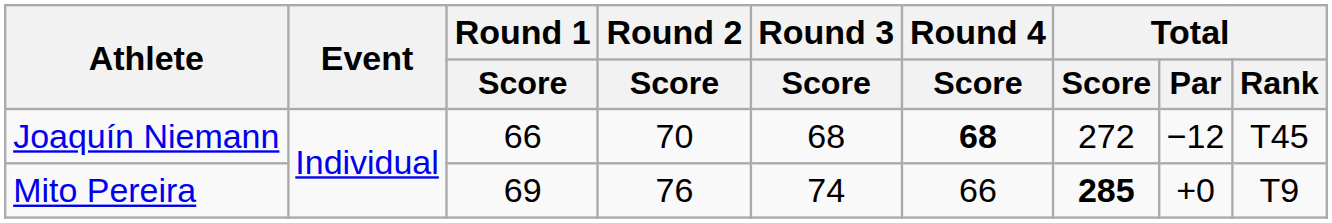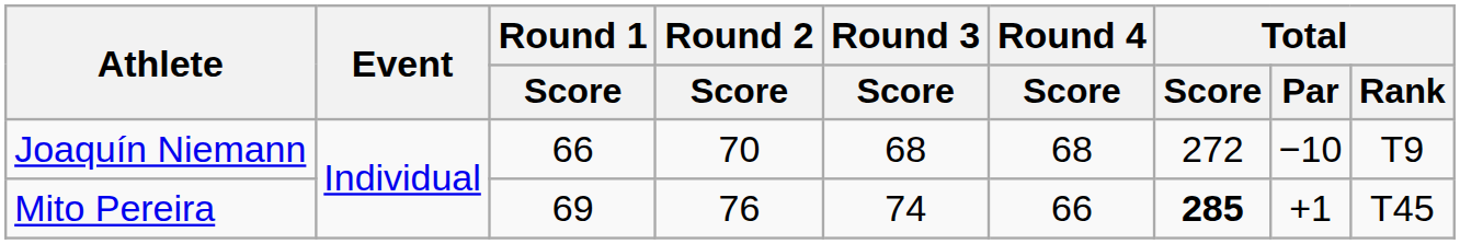Joaquín Niemann | Round 4 / Score: bold -> normal
Joaquín Niemann | Total / Par: −12 -> −10
Joaquín Niemann | Total / Rank: T45 -> T9
Mito Pereira | Total / Par: +0 -> +1
Mito Pereira | Total / Rank: T9 -> T45
